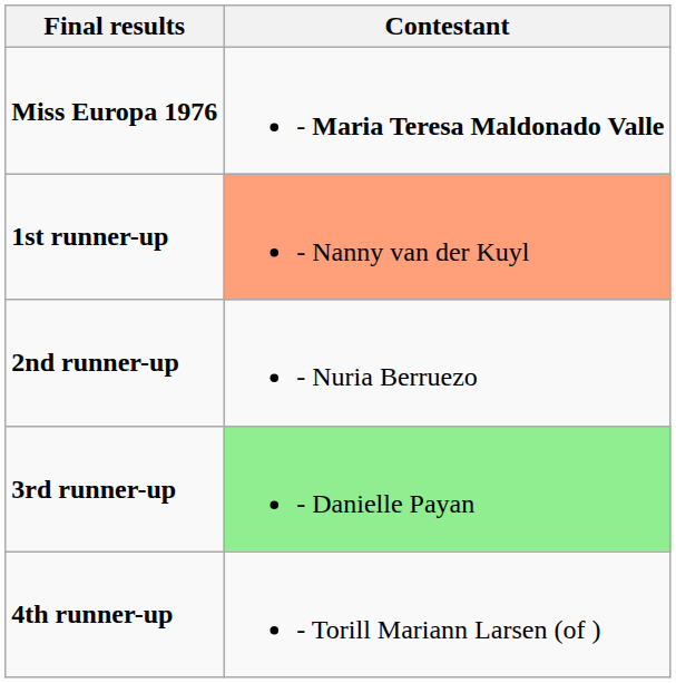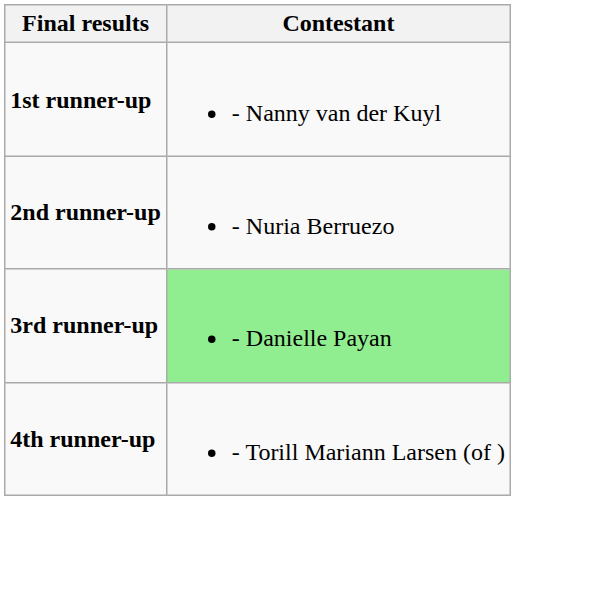- row: Miss Europa 1976 | - Maria Teresa Maldonado Valle
1st runner-up | Contestant: lightsalmon background -> no background
